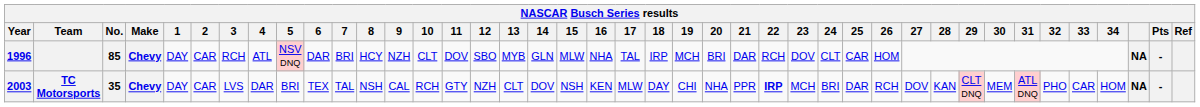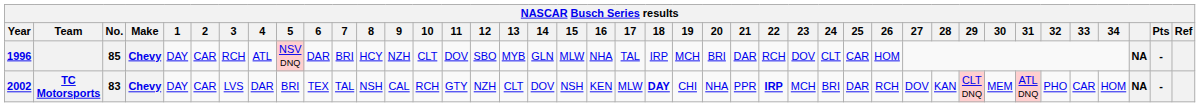TC Motorsports | Year: 2003 -> 2002
TC Motorsports | No.: 35 -> 83
TC Motorsports | 18: normal -> bold
